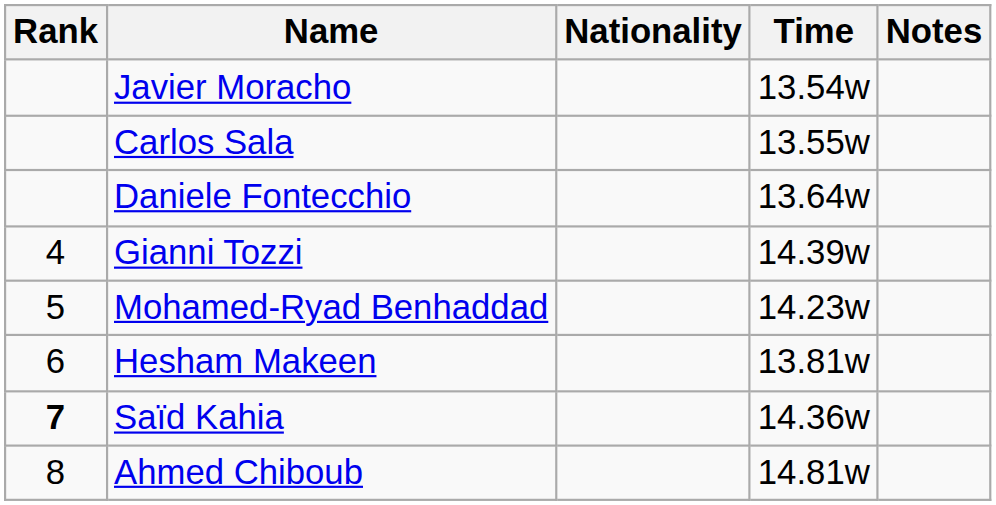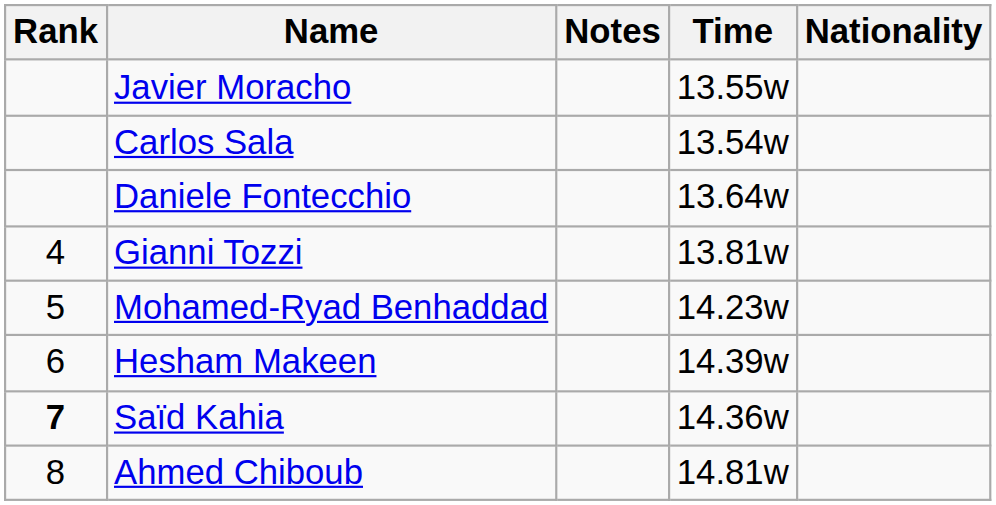columns swapped: Nationality <-> Notes
Javier Moracho | Time: 13.54w -> 13.55w
Carlos Sala | Time: 13.55w -> 13.54w
Gianni Tozzi | Time: 14.39w -> 13.81w
Hesham Makeen | Time: 13.81w -> 14.39w
